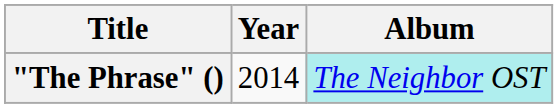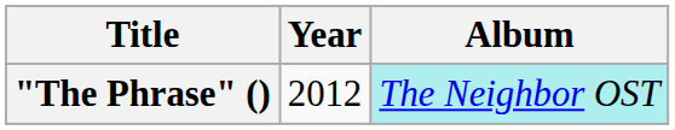"The Phrase" () | Year: 2014 -> 2012
